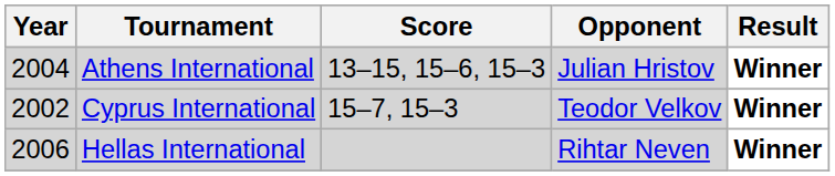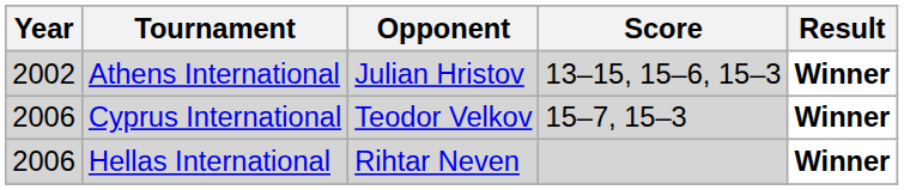columns swapped: Opponent <-> Score
Athens International | Year: 2004 -> 2002
Cyprus International | Year: 2002 -> 2006
